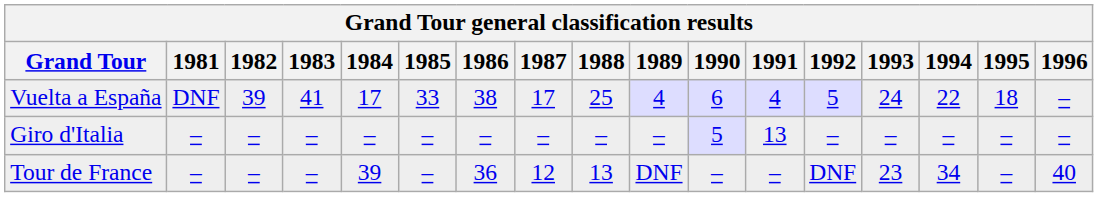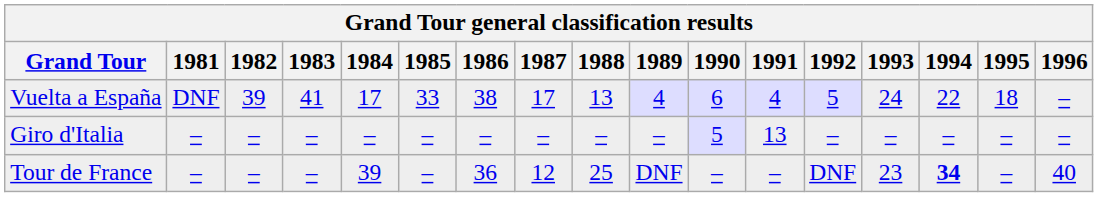Vuelta a España | 1988: 25 -> 13
Tour de France | 1988: 13 -> 25
Tour de France | 1994: normal -> bold
